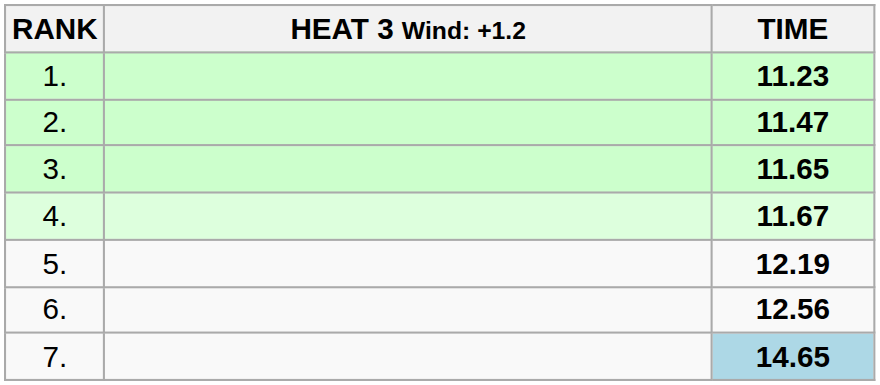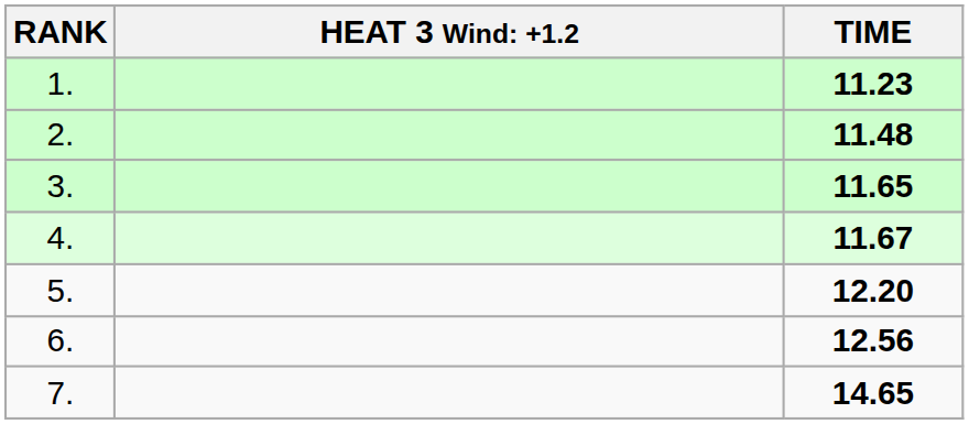2. | TIME: 11.47 -> 11.48
5. | TIME: 12.19 -> 12.20
7. | TIME: lightblue background -> no background
